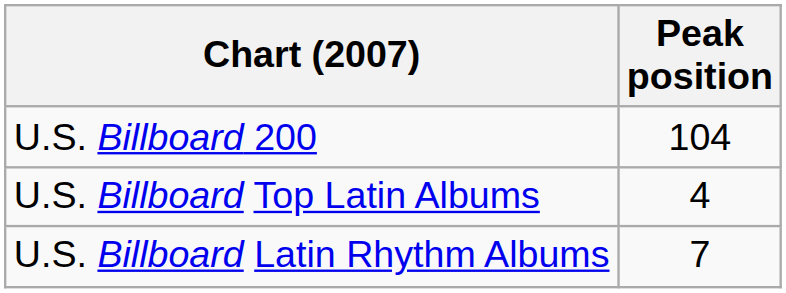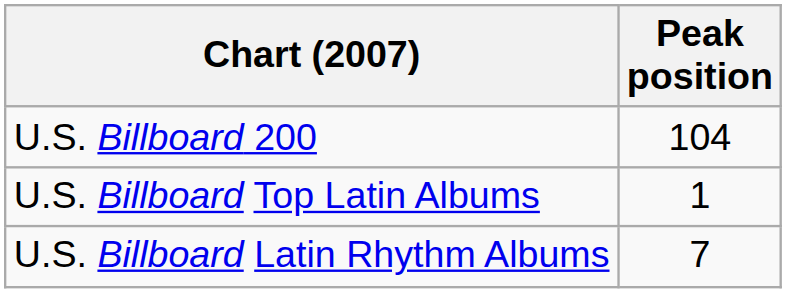U.S. Billboard Top Latin Albums | Peak position: 4 -> 1
